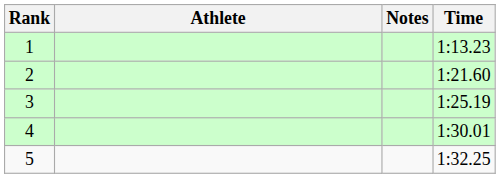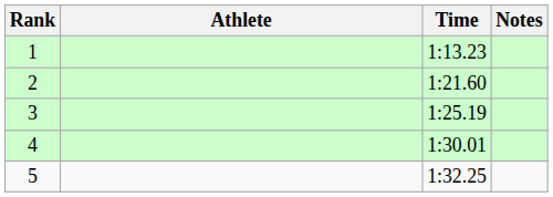columns swapped: Time <-> Notes
